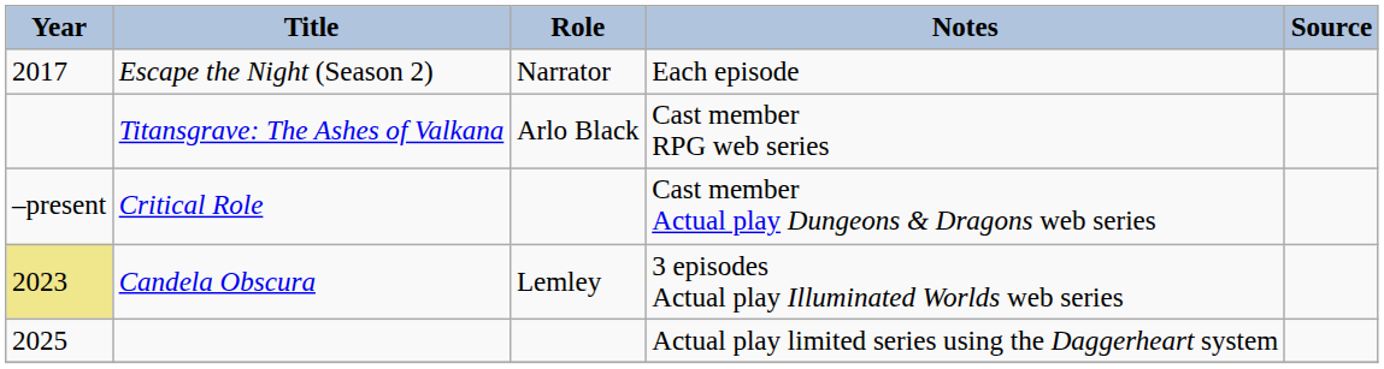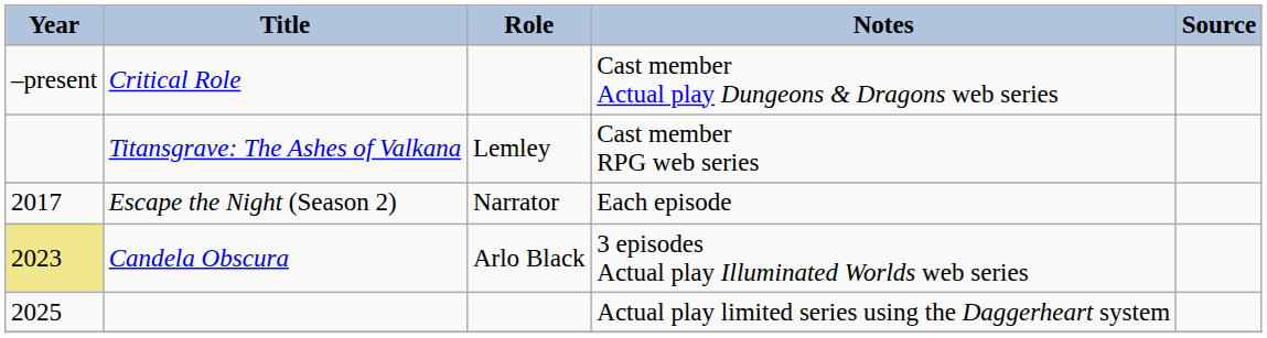rows swapped: Critical Role <-> Escape the Night (Season 2)
Titansgrave: The Ashes of Valkana | Role: Arlo Black -> Lemley
Candela Obscura | Role: Lemley -> Arlo Black
